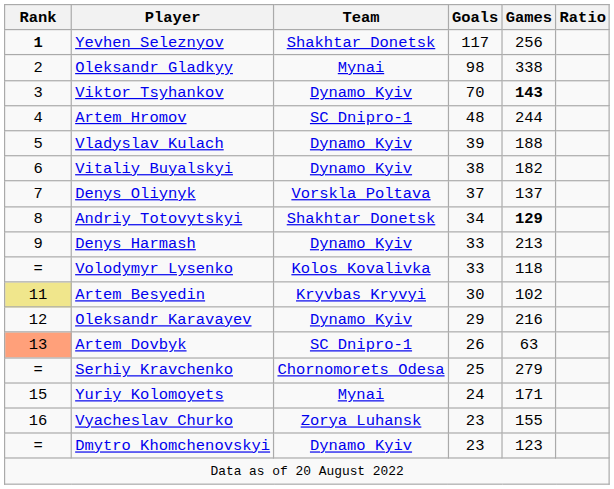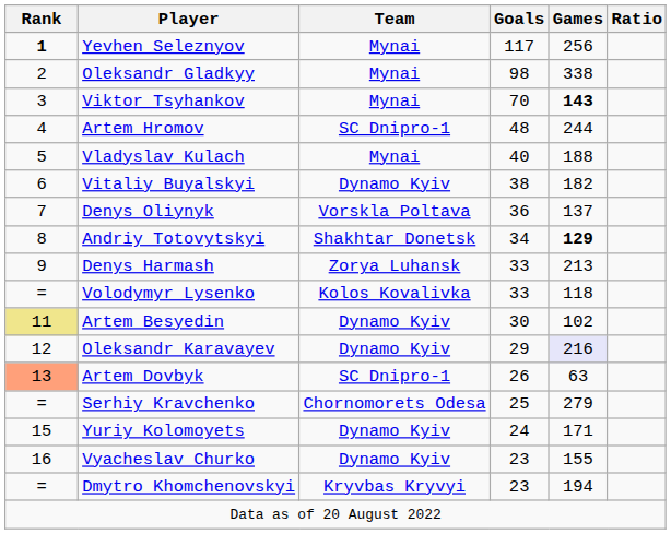Yevhen Seleznyov | Team: Shakhtar Donetsk -> Mynai
Viktor Tsyhankov | Team: Dynamo Kyiv -> Mynai
Vladyslav Kulach | Team: Dynamo Kyiv -> Mynai
Vladyslav Kulach | Goals: 39 -> 40
Denys Oliynyk | Goals: 37 -> 36
Denys Harmash | Team: Dynamo Kyiv -> Zorya Luhansk
Artem Besyedin | Team: Kryvbas Kryvyi -> Dynamo Kyiv
Oleksandr Karavayev | Games: no background -> lavender background
Yuriy Kolomoyets | Team: Mynai -> Dynamo Kyiv
Vyacheslav Churko | Team: Zorya Luhansk -> Dynamo Kyiv
Dmytro Khomchenovskyi | Team: Dynamo Kyiv -> Kryvbas Kryvyi
Dmytro Khomchenovskyi | Games: 123 -> 194
